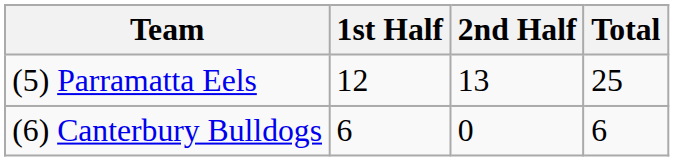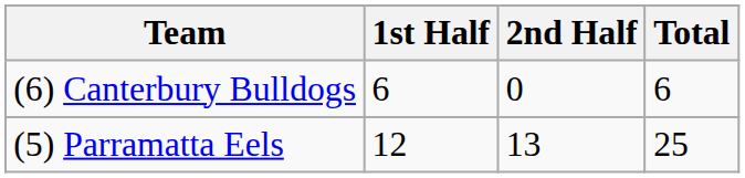rows swapped: (5) Parramatta Eels <-> (6) Canterbury Bulldogs
